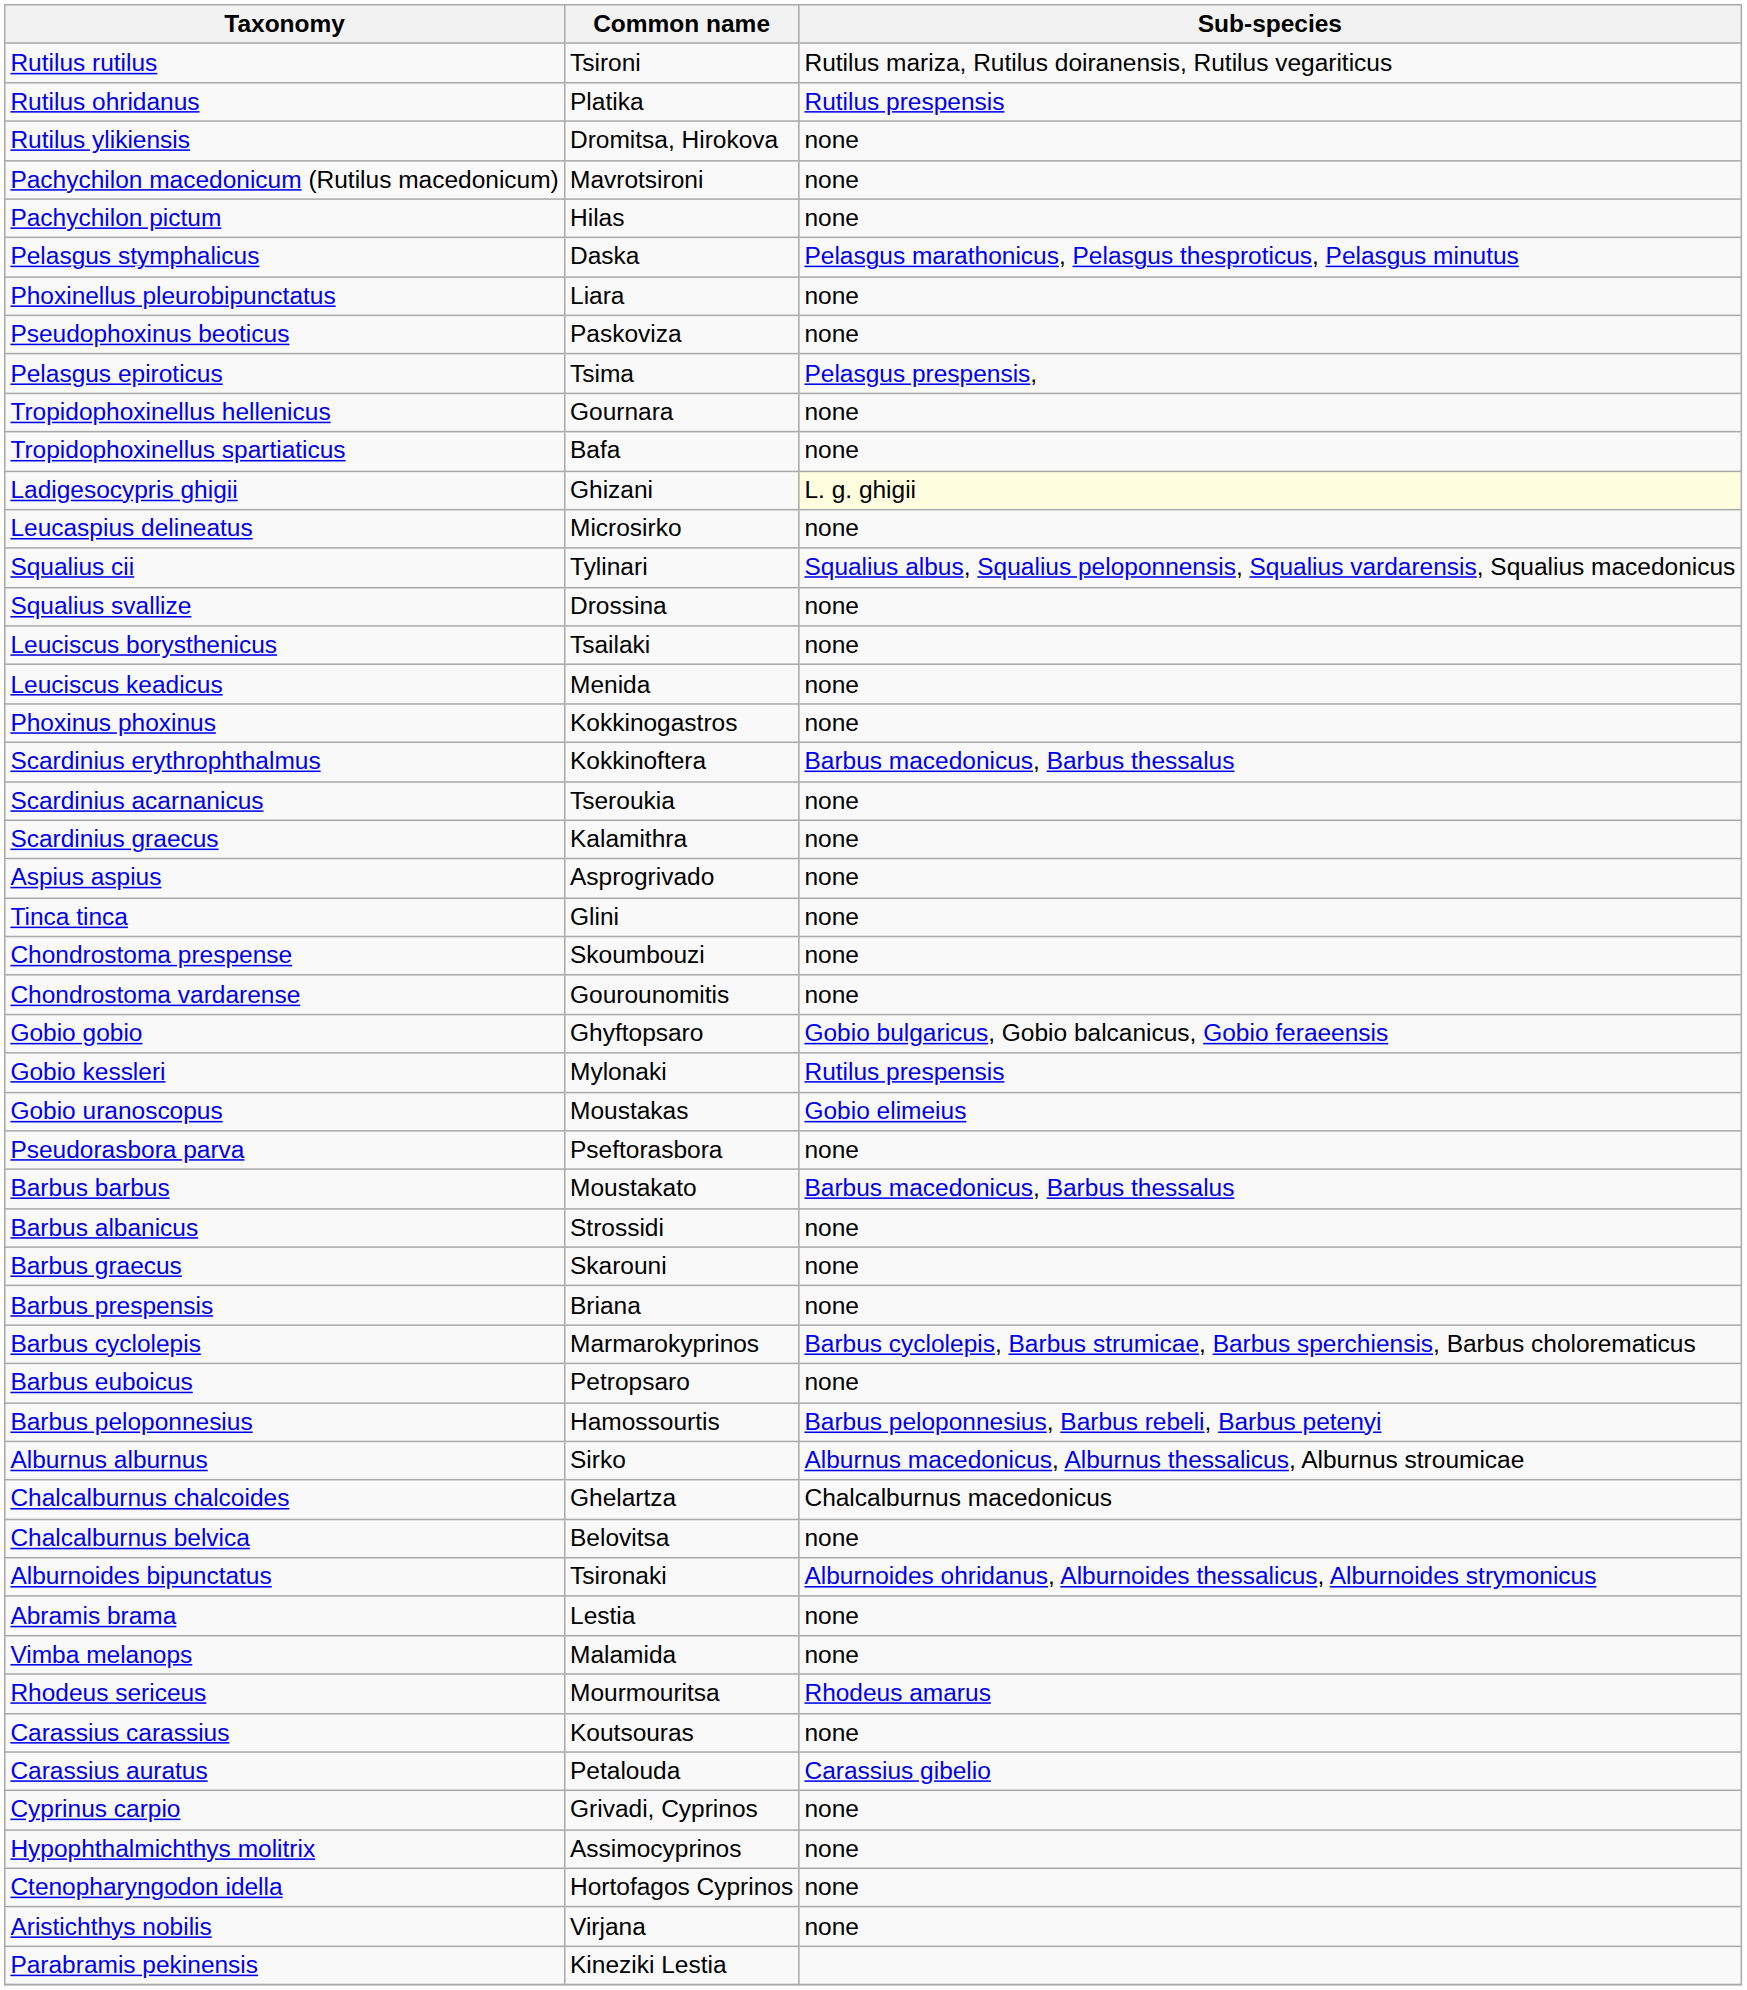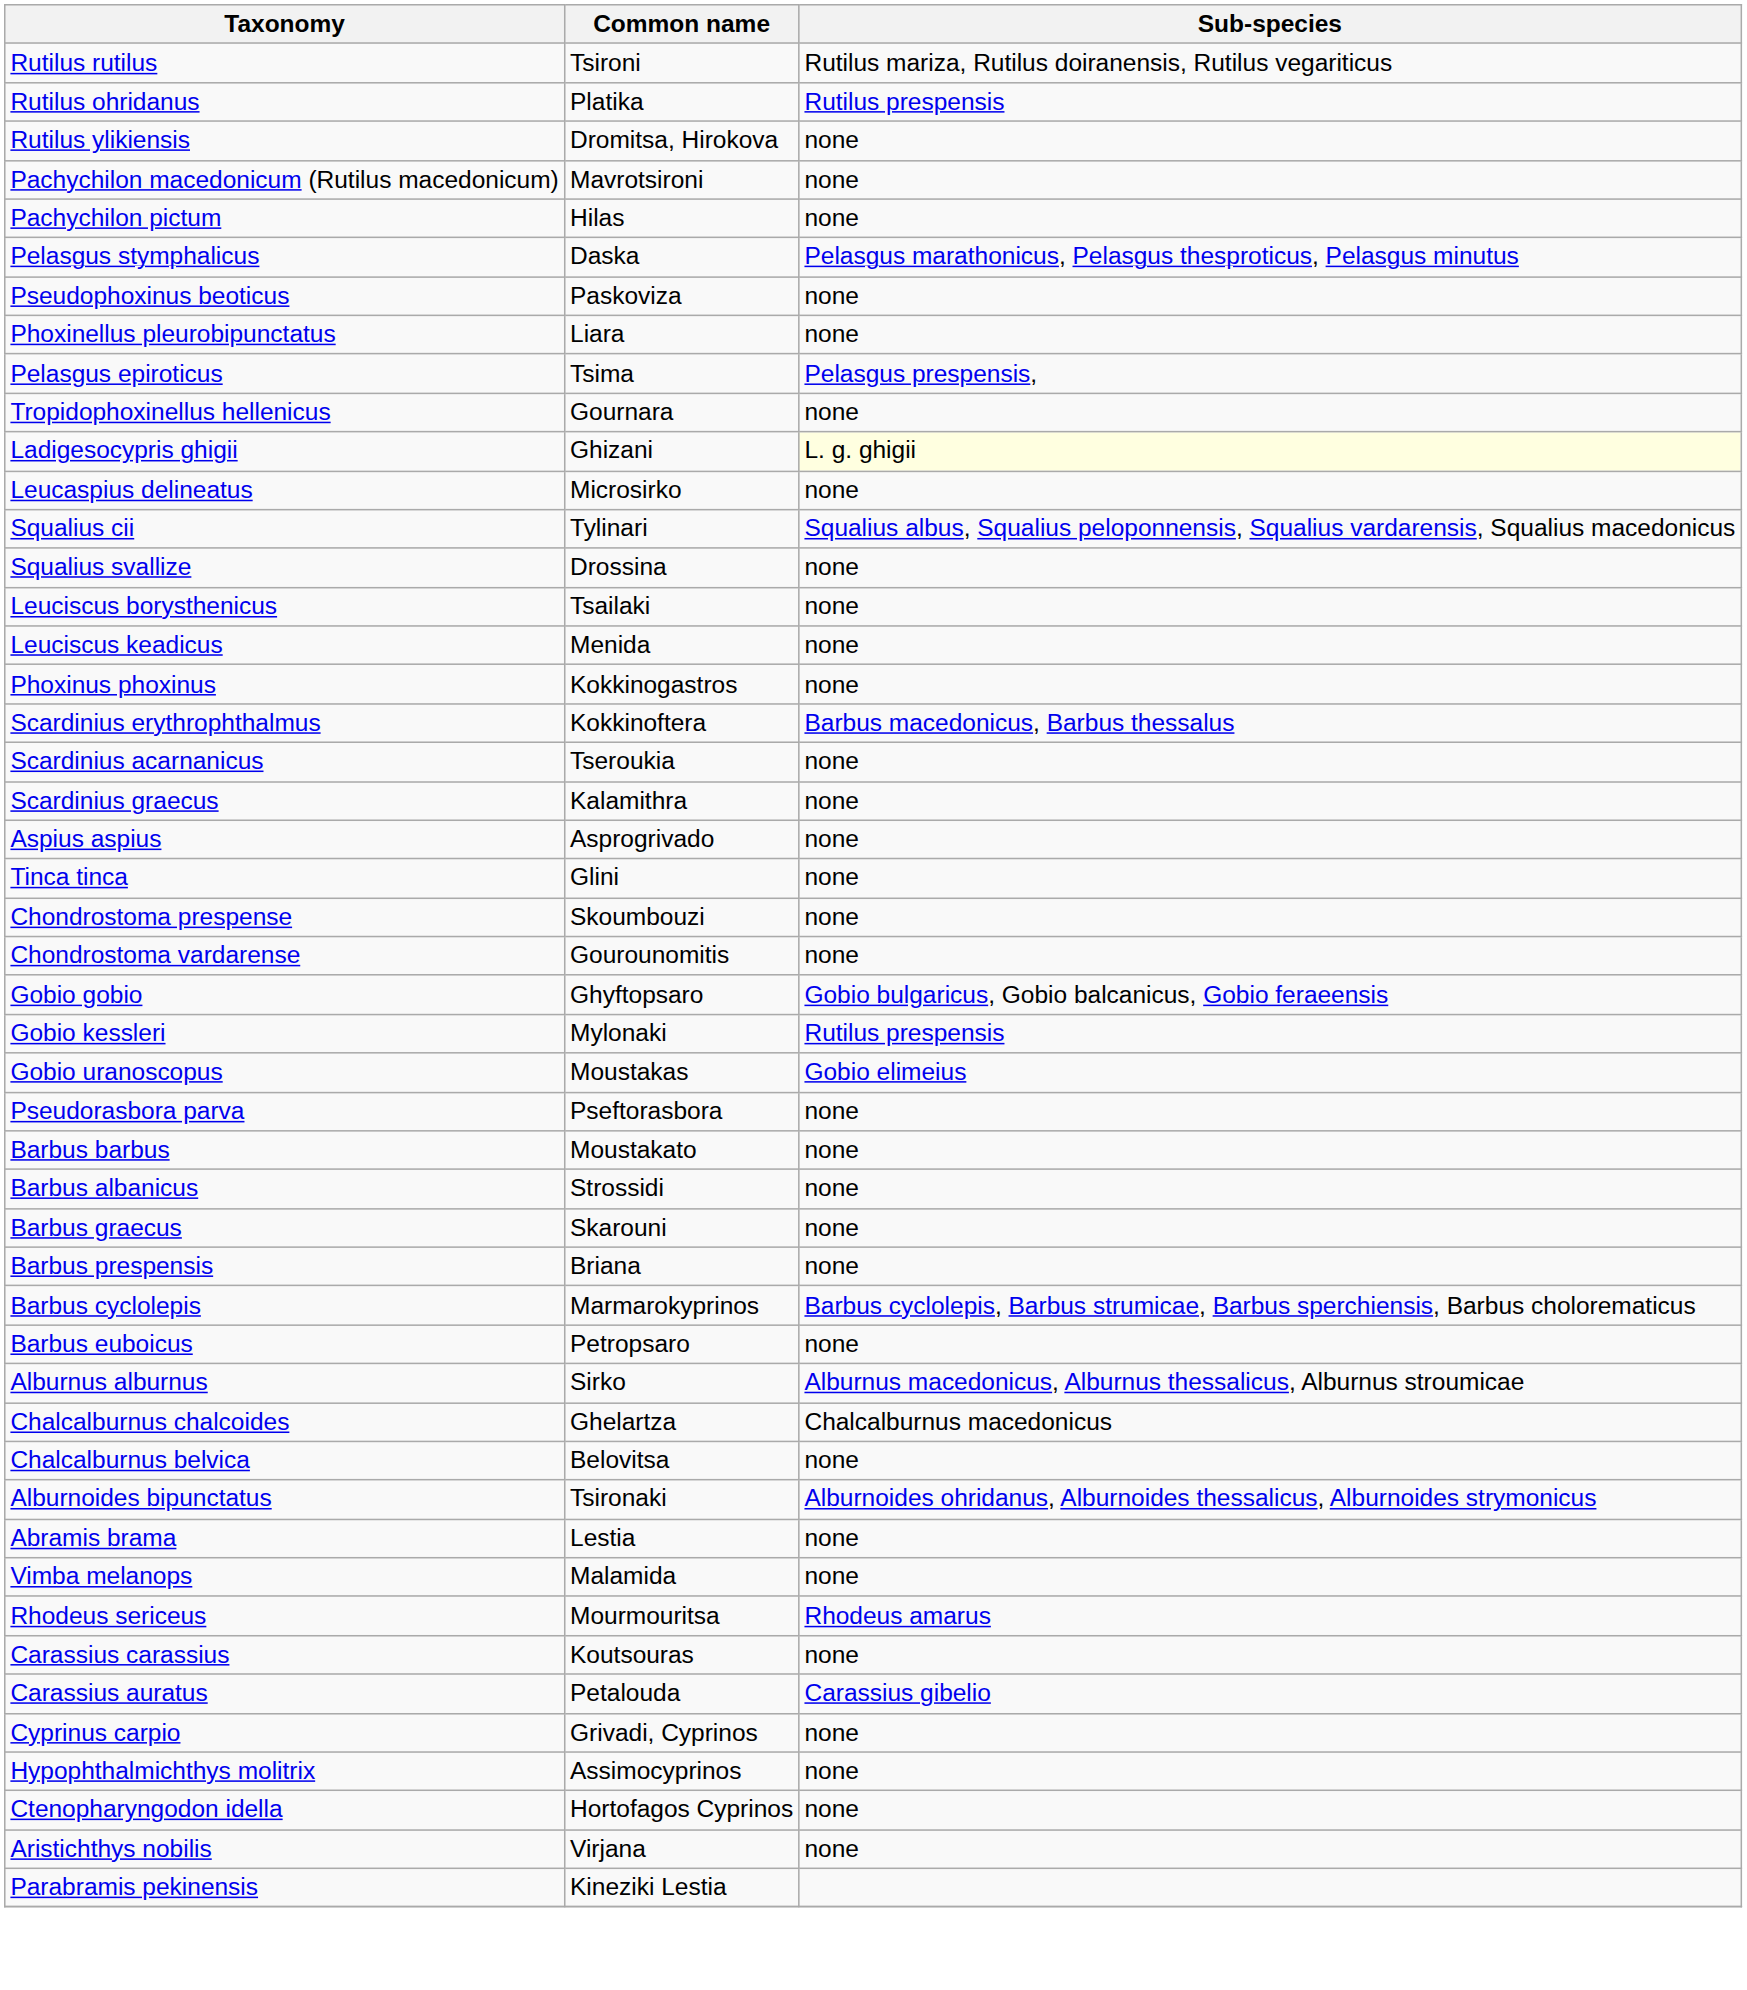rows swapped: Pseudophoxinus beoticus <-> Phoxinellus pleurobipunctatus
- row: Tropidophoxinellus spartiaticus | Bafa | none
Barbus barbus | Sub-species: Barbus macedonicus, Barbus thessalus -> none
- row: Barbus peloponnesius | Hamossourtis | Barbus peloponnesius, Barbus rebeli, Barbus petenyi
